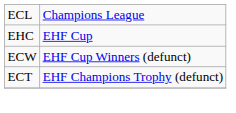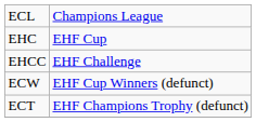+ row: EHCC | EHF Challenge
